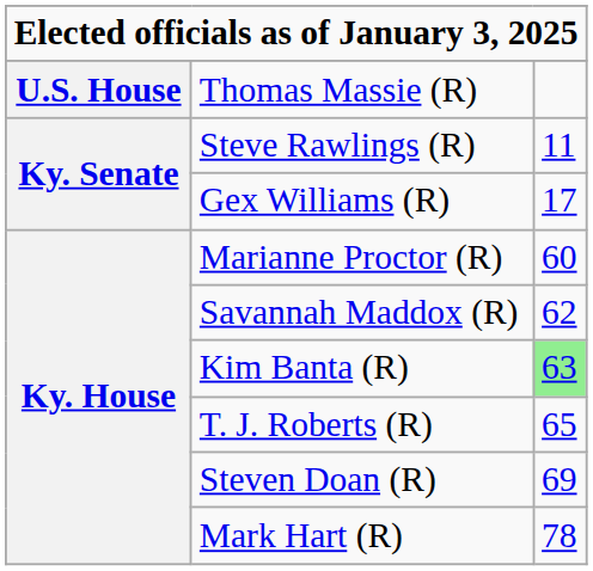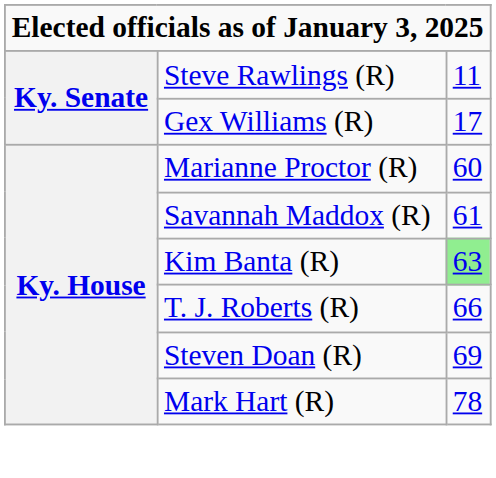- row: U.S. House | Thomas Massie (R)
Savannah Maddox (R) | column 3: 62 -> 61
T. J. Roberts (R) | column 3: 65 -> 66
